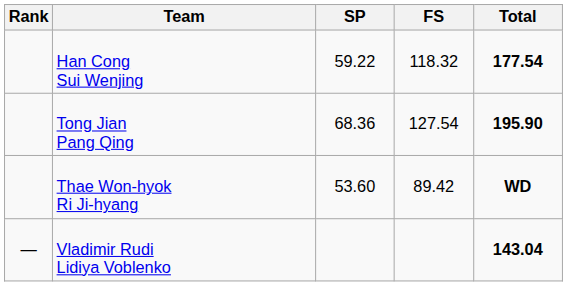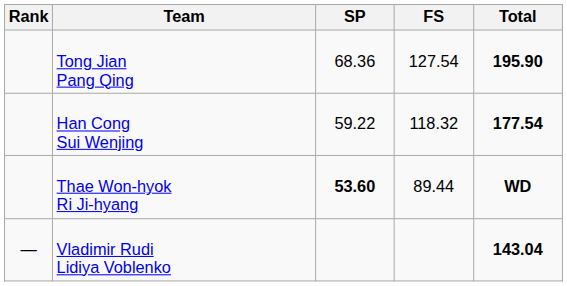rows swapped: Tong Jian Pang Qing <-> Han Cong Sui Wenjing
Thae Won-hyok Ri Ji-hyang | SP: normal -> bold
Thae Won-hyok Ri Ji-hyang | FS: 89.42 -> 89.44
